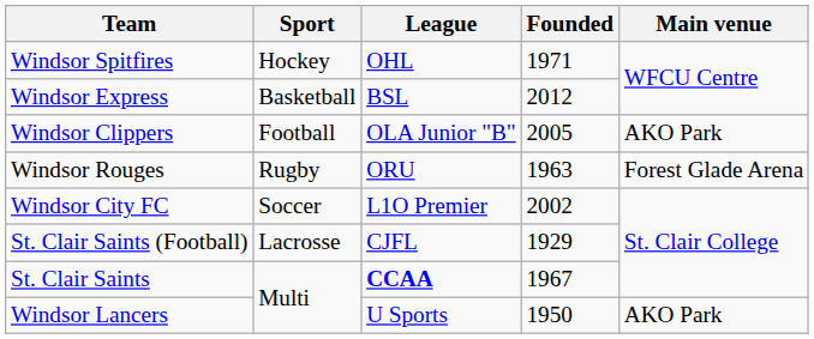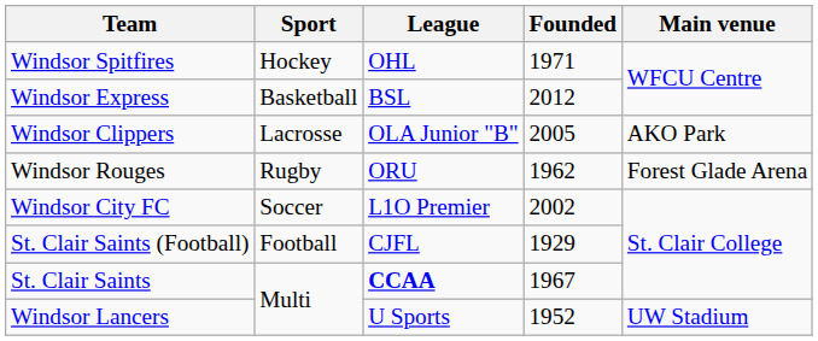Windsor Clippers | Sport: Football -> Lacrosse
Windsor Rouges | Founded: 1963 -> 1962
St. Clair Saints (Football) | Sport: Lacrosse -> Football
Windsor Lancers | Founded: 1950 -> 1952
Windsor Lancers | Main venue: AKO Park -> UW Stadium
